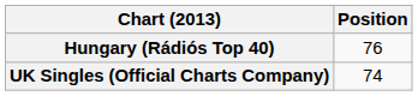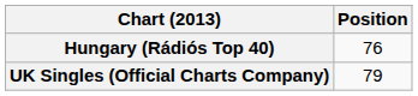UK Singles (Official Charts Company) | Position: 74 -> 79
